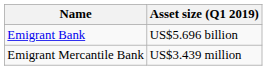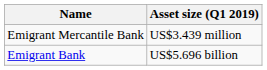rows swapped: Emigrant Bank <-> Emigrant Mercantile Bank
